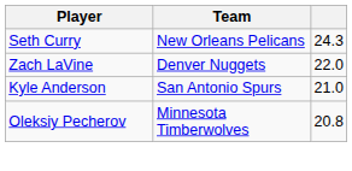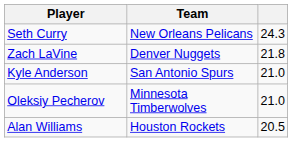Zach LaVine | column 3: 22.0 -> 21.8
Oleksiy Pecherov | column 3: 20.8 -> 21.0
+ row: Alan Williams | Houston Rockets | 20.5
